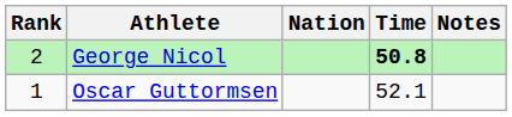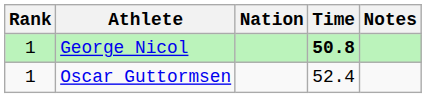George Nicol | Rank: 2 -> 1
Oscar Guttormsen | Time: 52.1 -> 52.4
